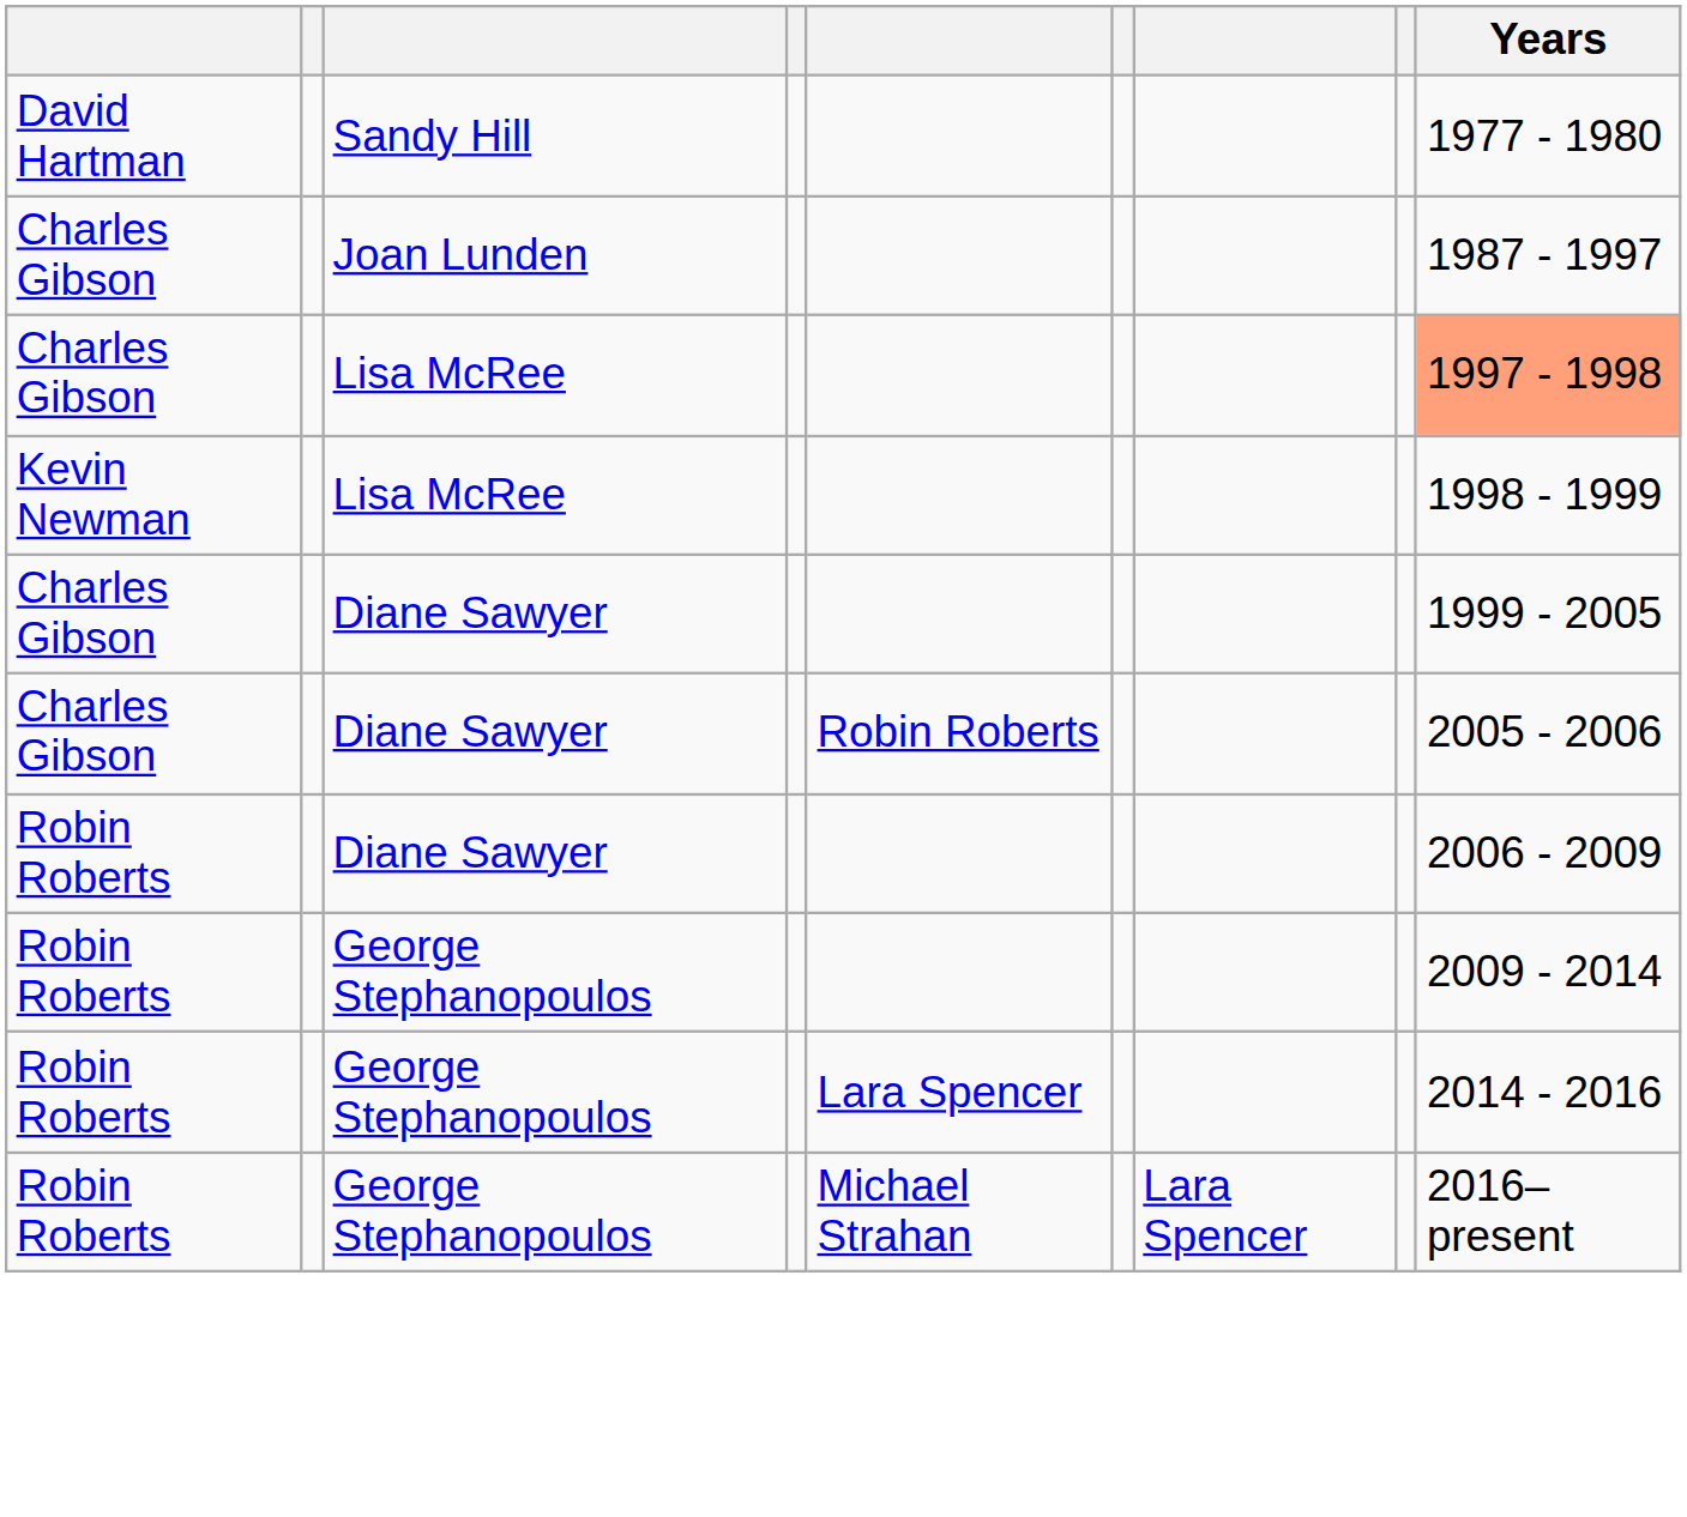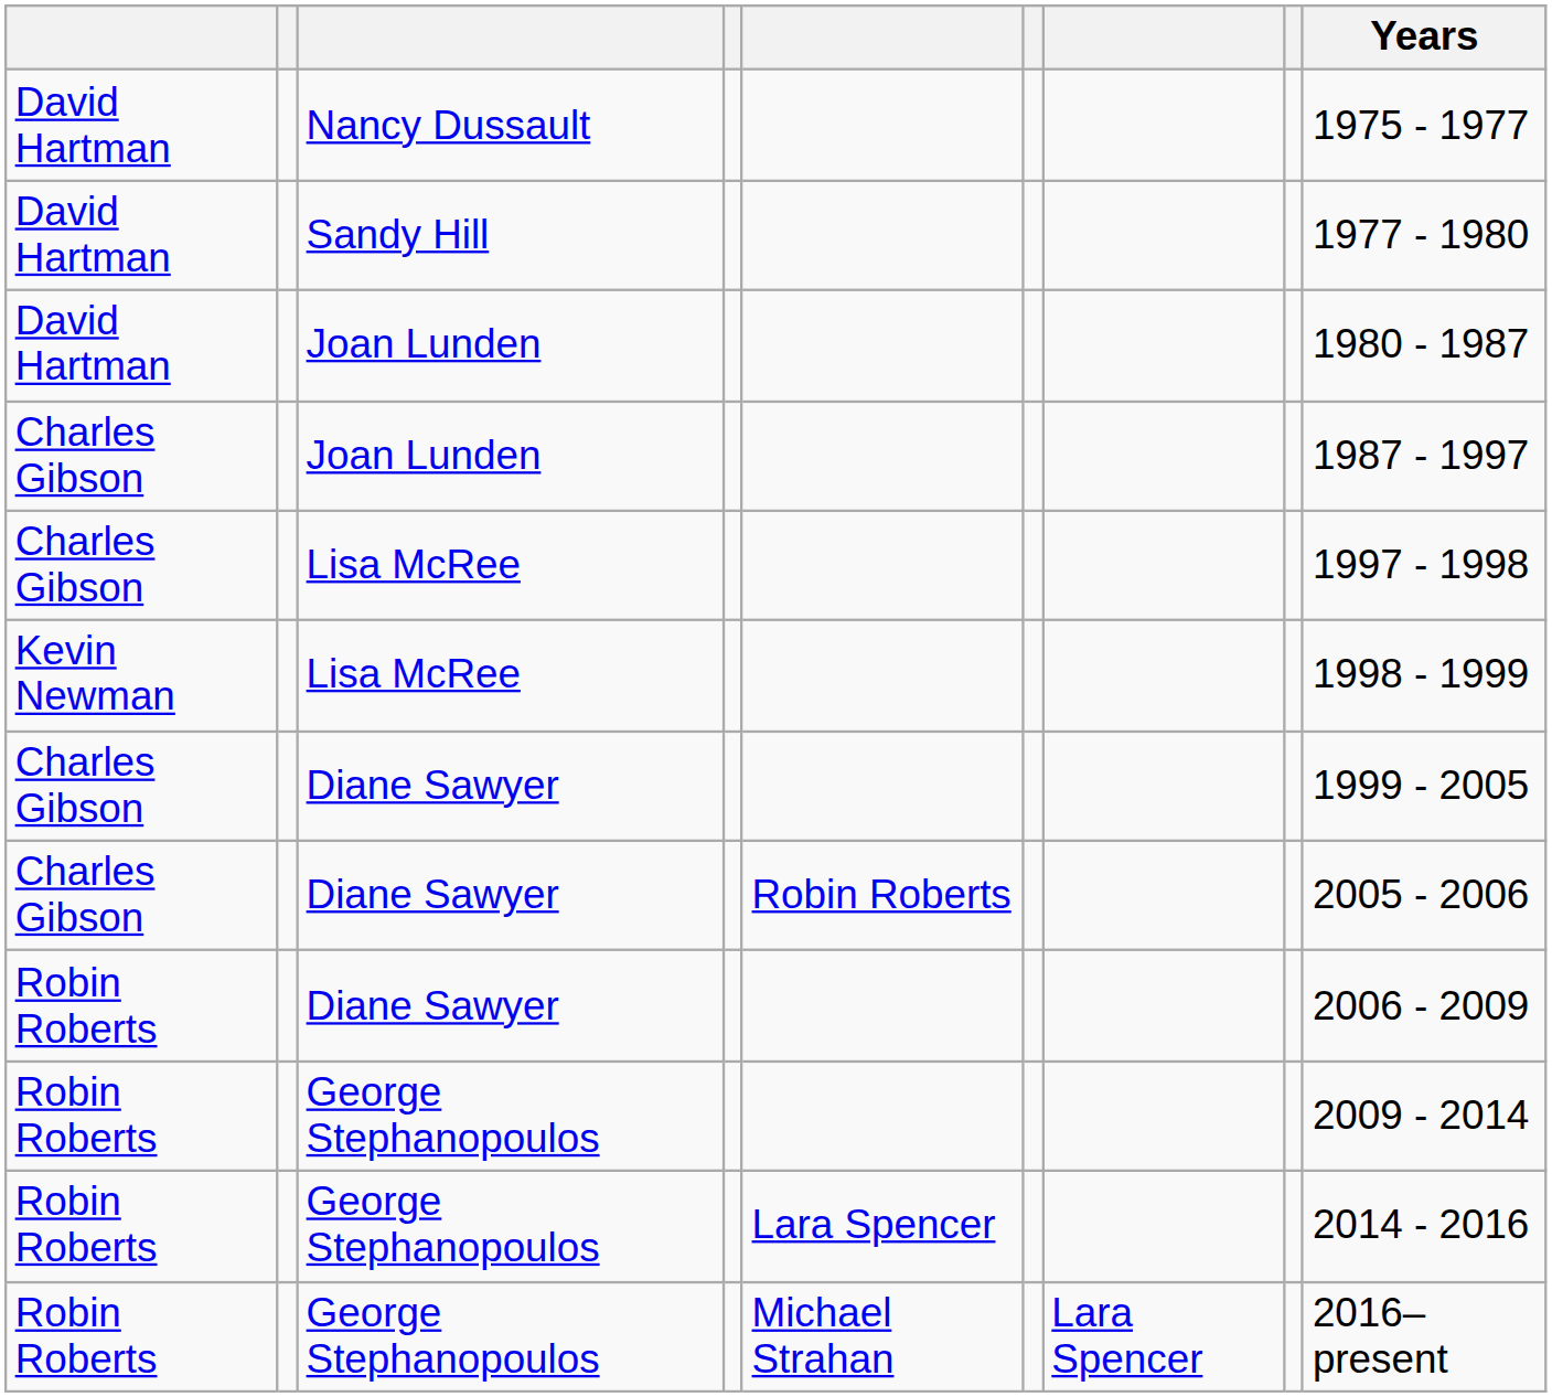+ row: David Hartman | Nancy Dussault | 1975 - 1977
+ row: David Hartman | Joan Lunden | 1980 - 1987
Charles Gibson / Lisa McRee | Years: lightsalmon background -> no background
